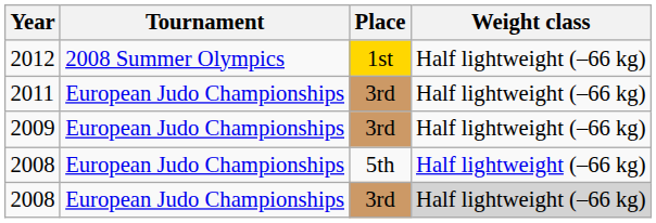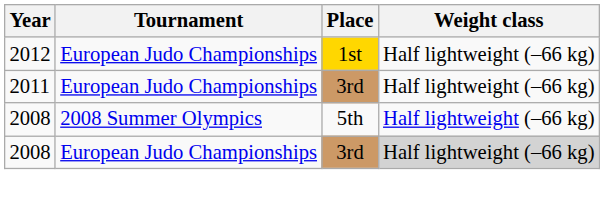2012 | Tournament: 2008 Summer Olympics -> European Judo Championships
- row: 2009 | European Judo Championships | 3rd | Half lightweight (–66 kg)
2008 / 5th | Tournament: European Judo Championships -> 2008 Summer Olympics
